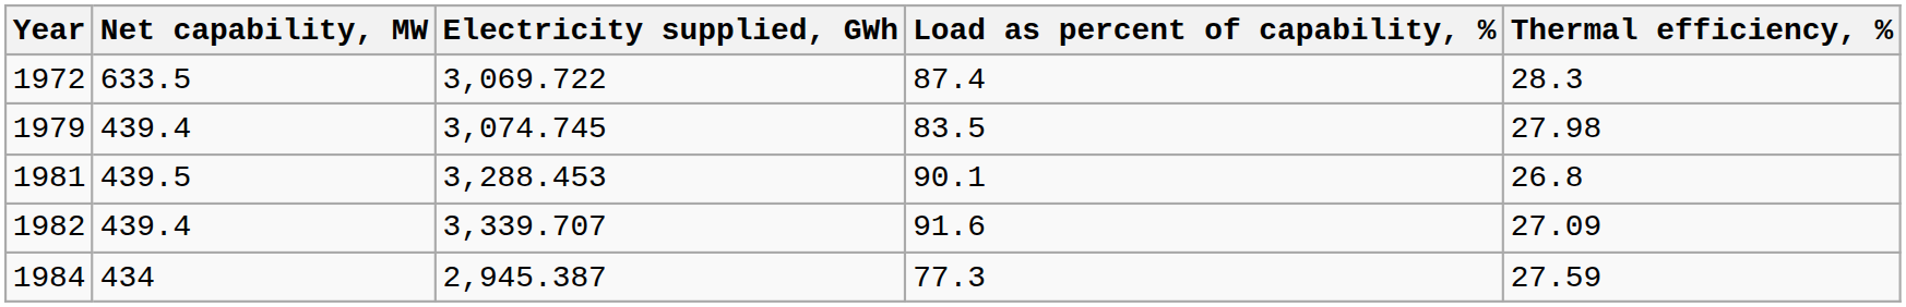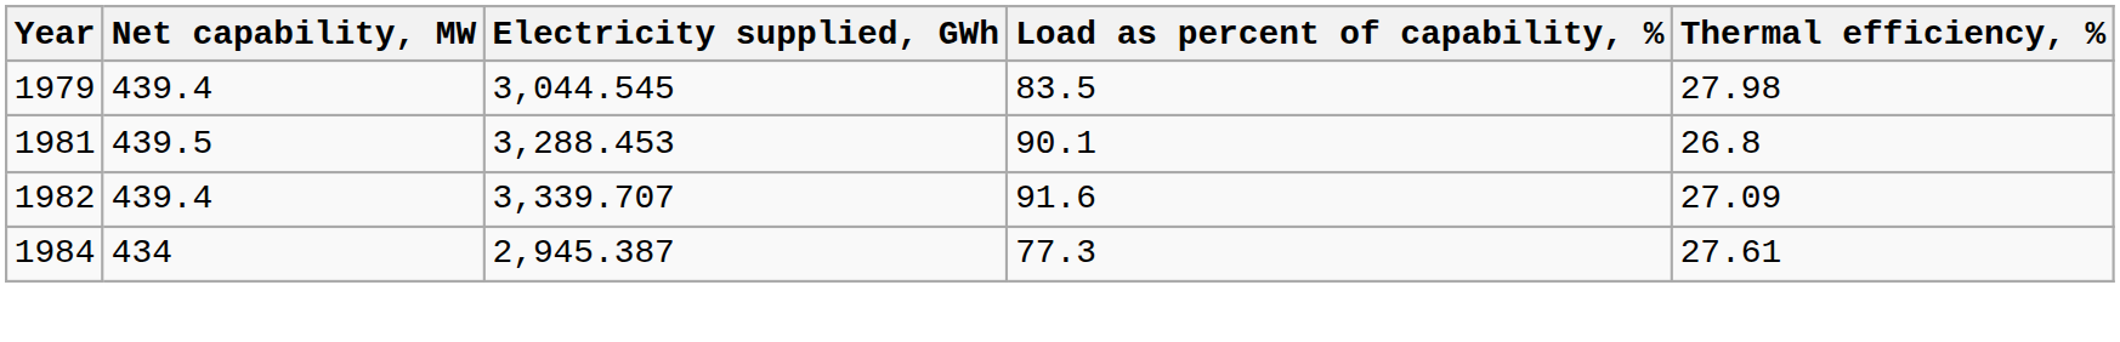- row: 1972 | 633.5 | 3,069.722 | 87.4 | 28.3
1979 | Electricity supplied, GWh: 3,074.745 -> 3,044.545
1984 | Thermal efficiency, %: 27.59 -> 27.61
